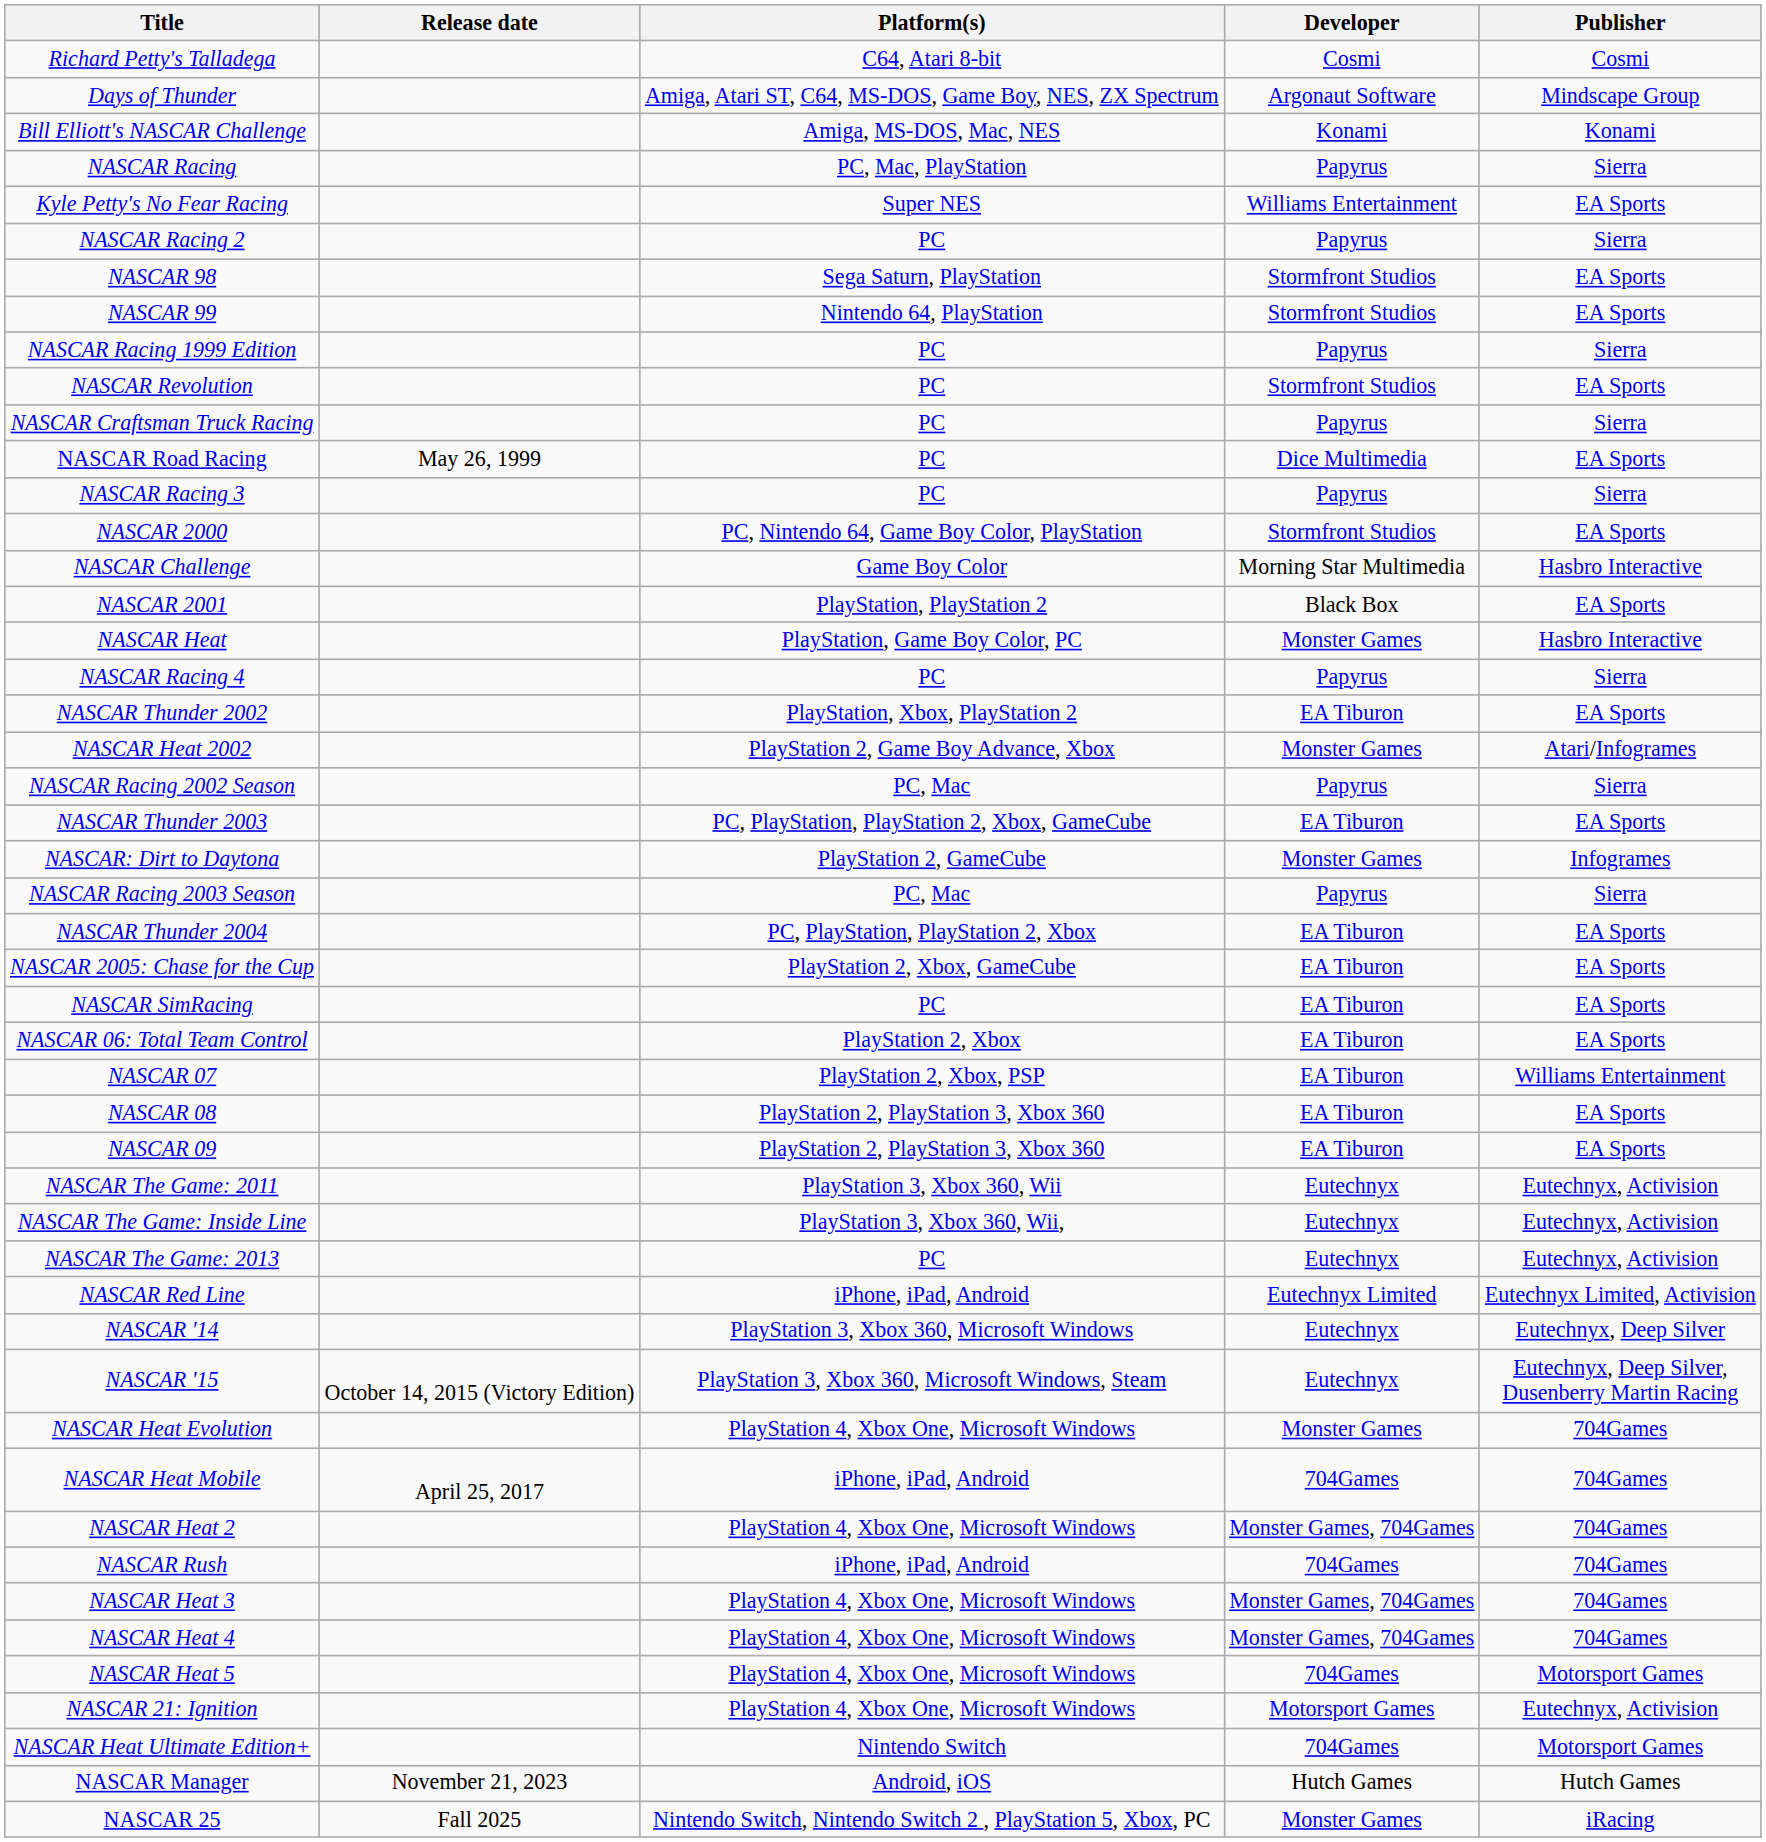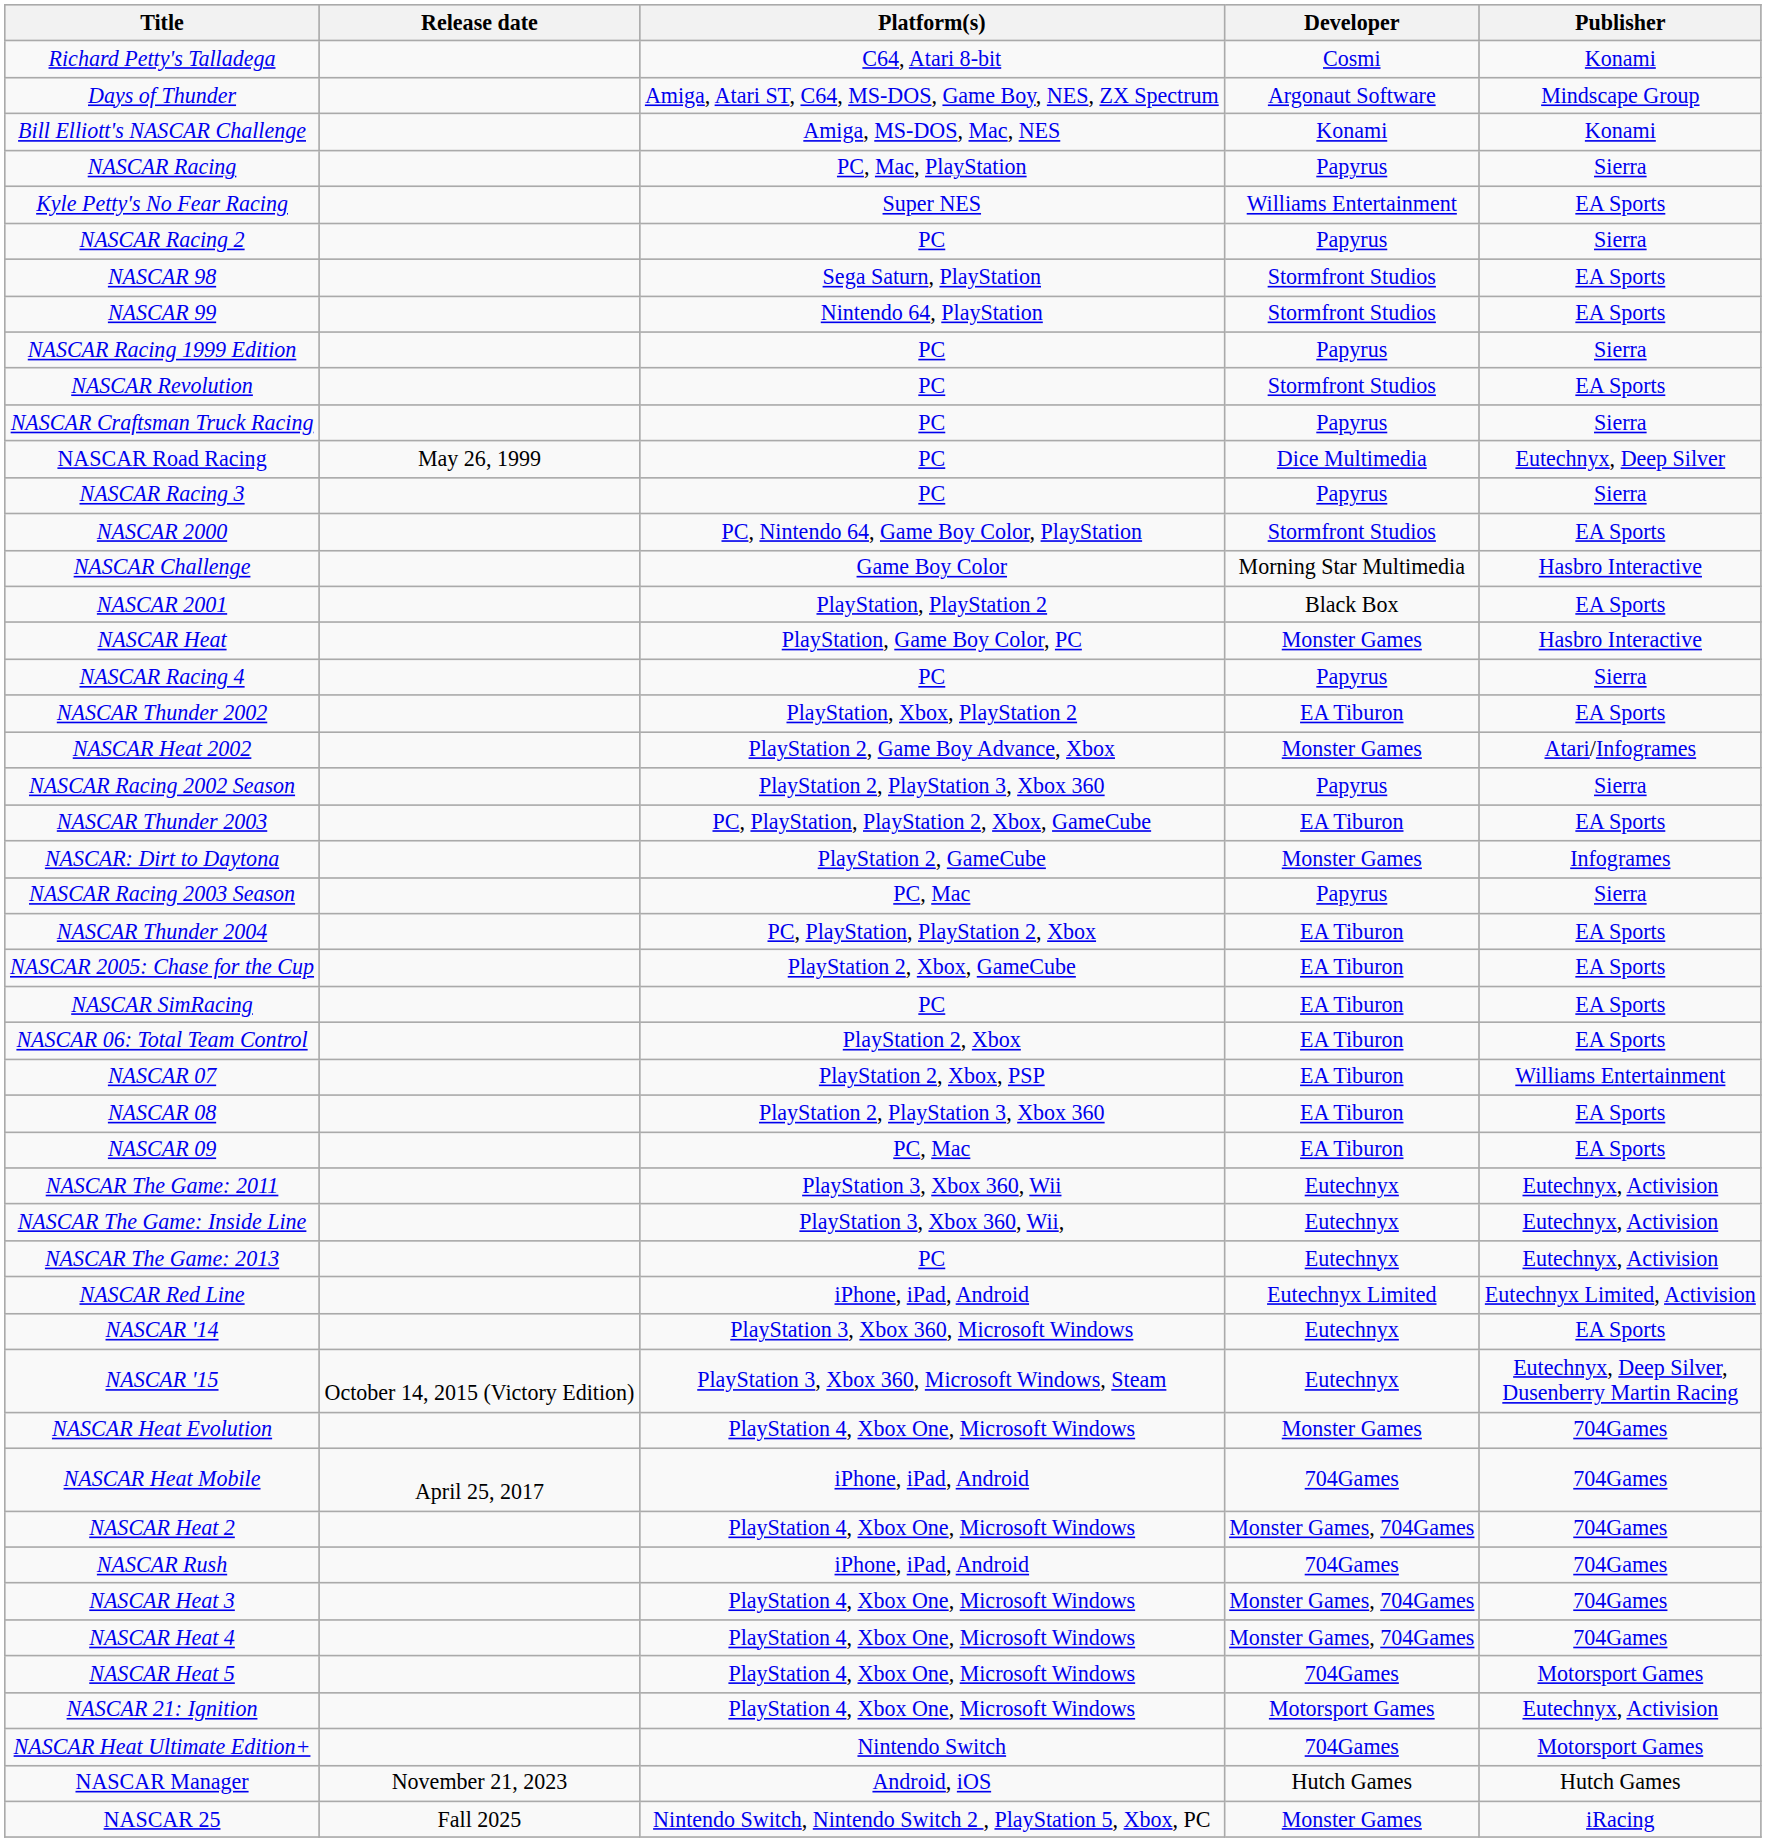Richard Petty's Talladega | Publisher: Cosmi -> Konami
NASCAR Road Racing | Publisher: EA Sports -> Eutechnyx, Deep Silver
NASCAR Racing 2002 Season | Platform(s): PC, Mac -> PlayStation 2, PlayStation 3, Xbox 360
NASCAR 09 | Platform(s): PlayStation 2, PlayStation 3, Xbox 360 -> PC, Mac
NASCAR '14 | Publisher: Eutechnyx, Deep Silver -> EA Sports
